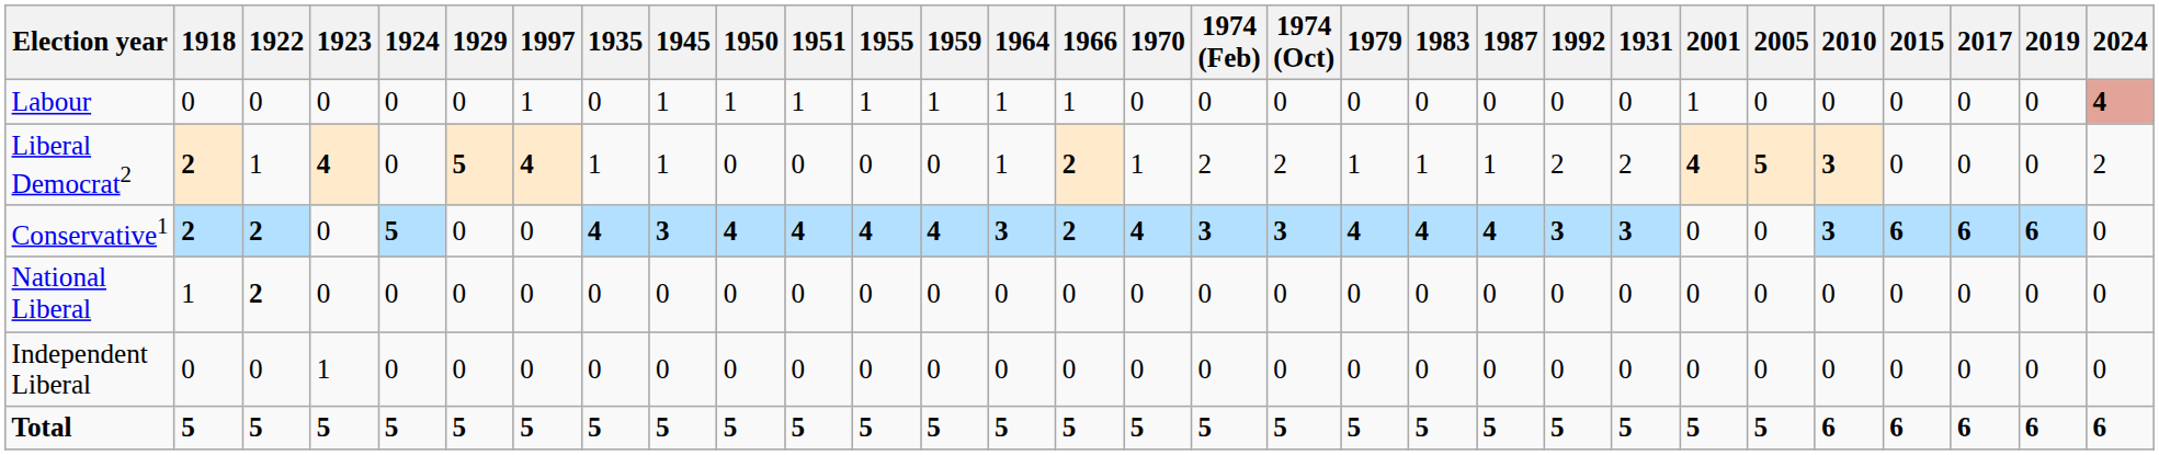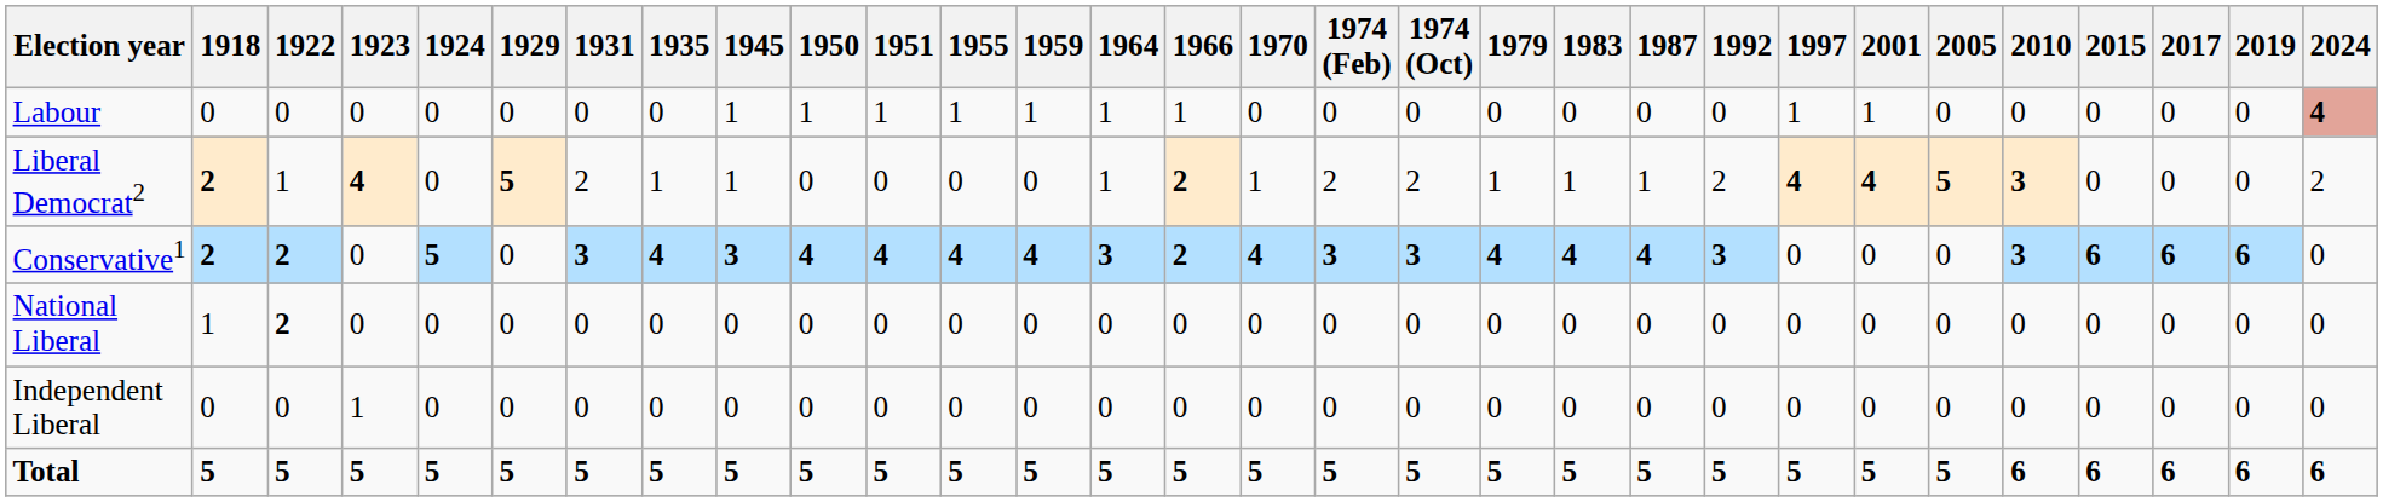columns swapped: 1931 <-> 1997
